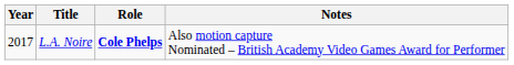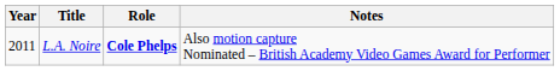L.A. Noire | Year: 2017 -> 2011
